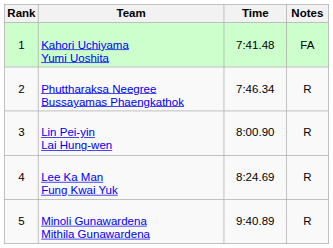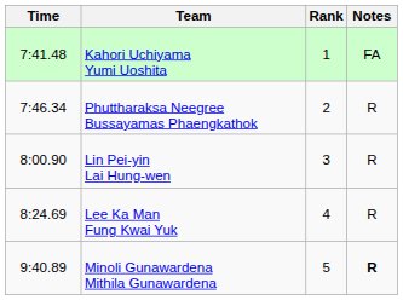columns swapped: Rank <-> Time
Minoli Gunawardena Mithila Gunawardena | Notes: normal -> bold
